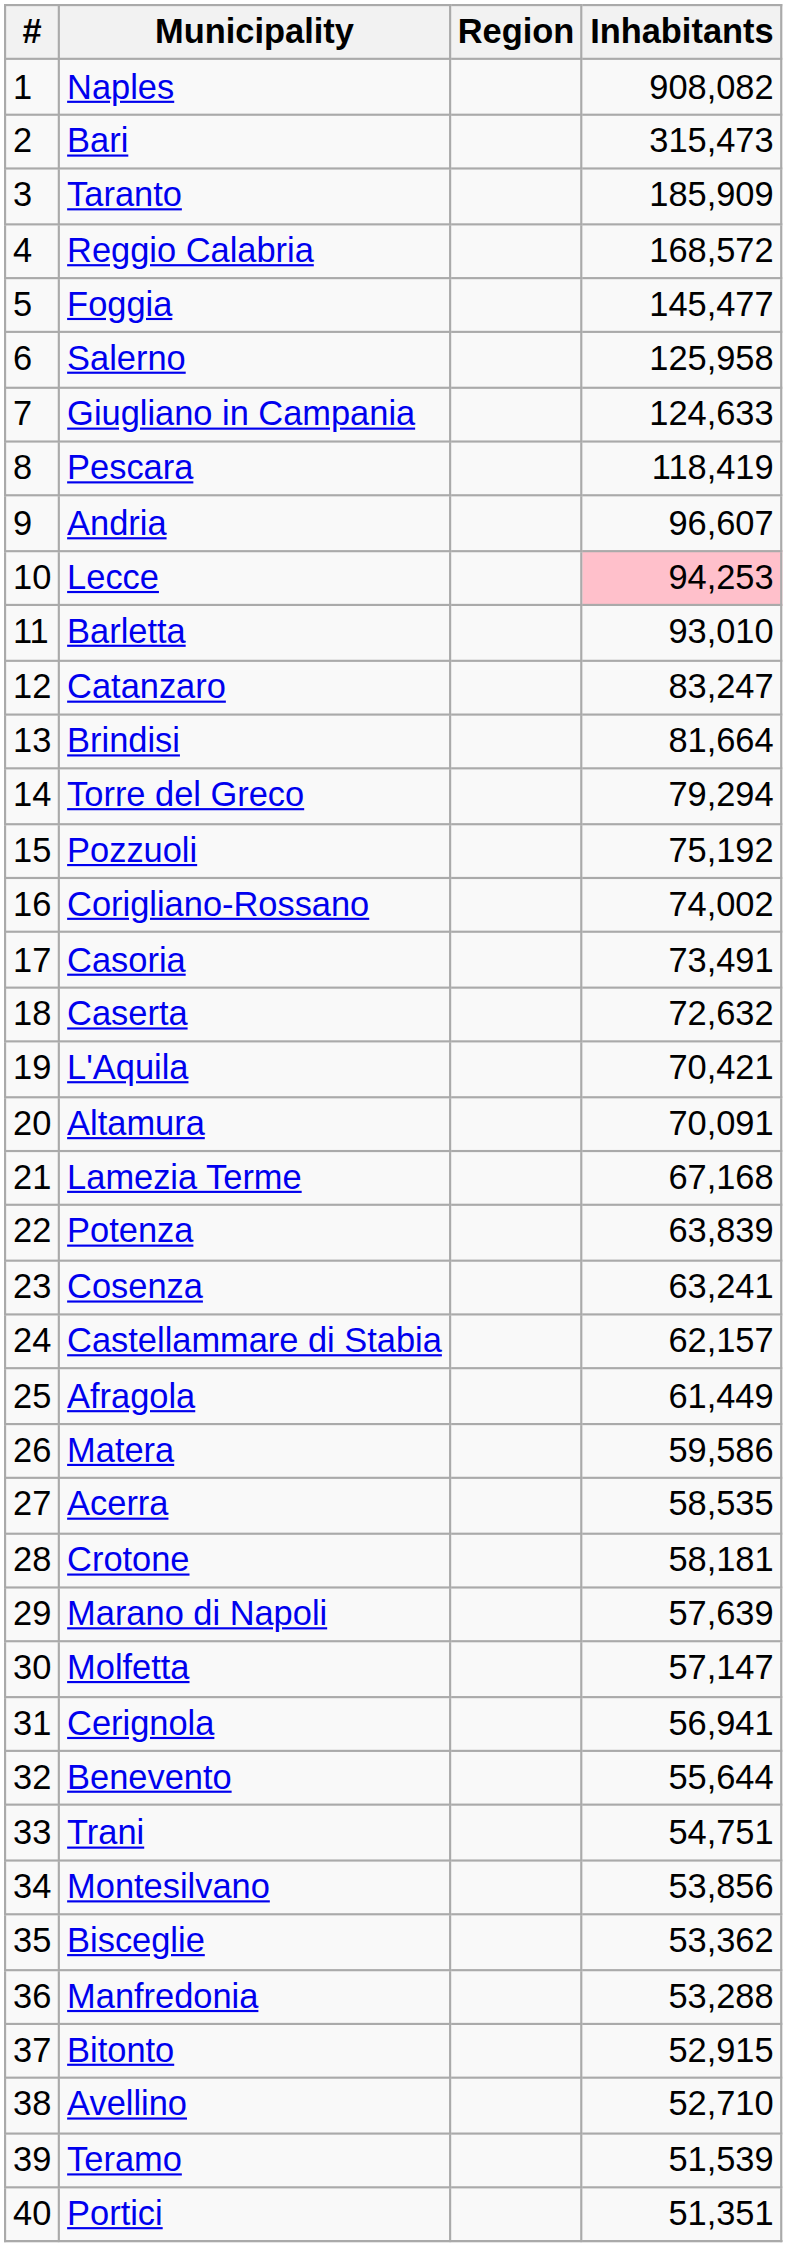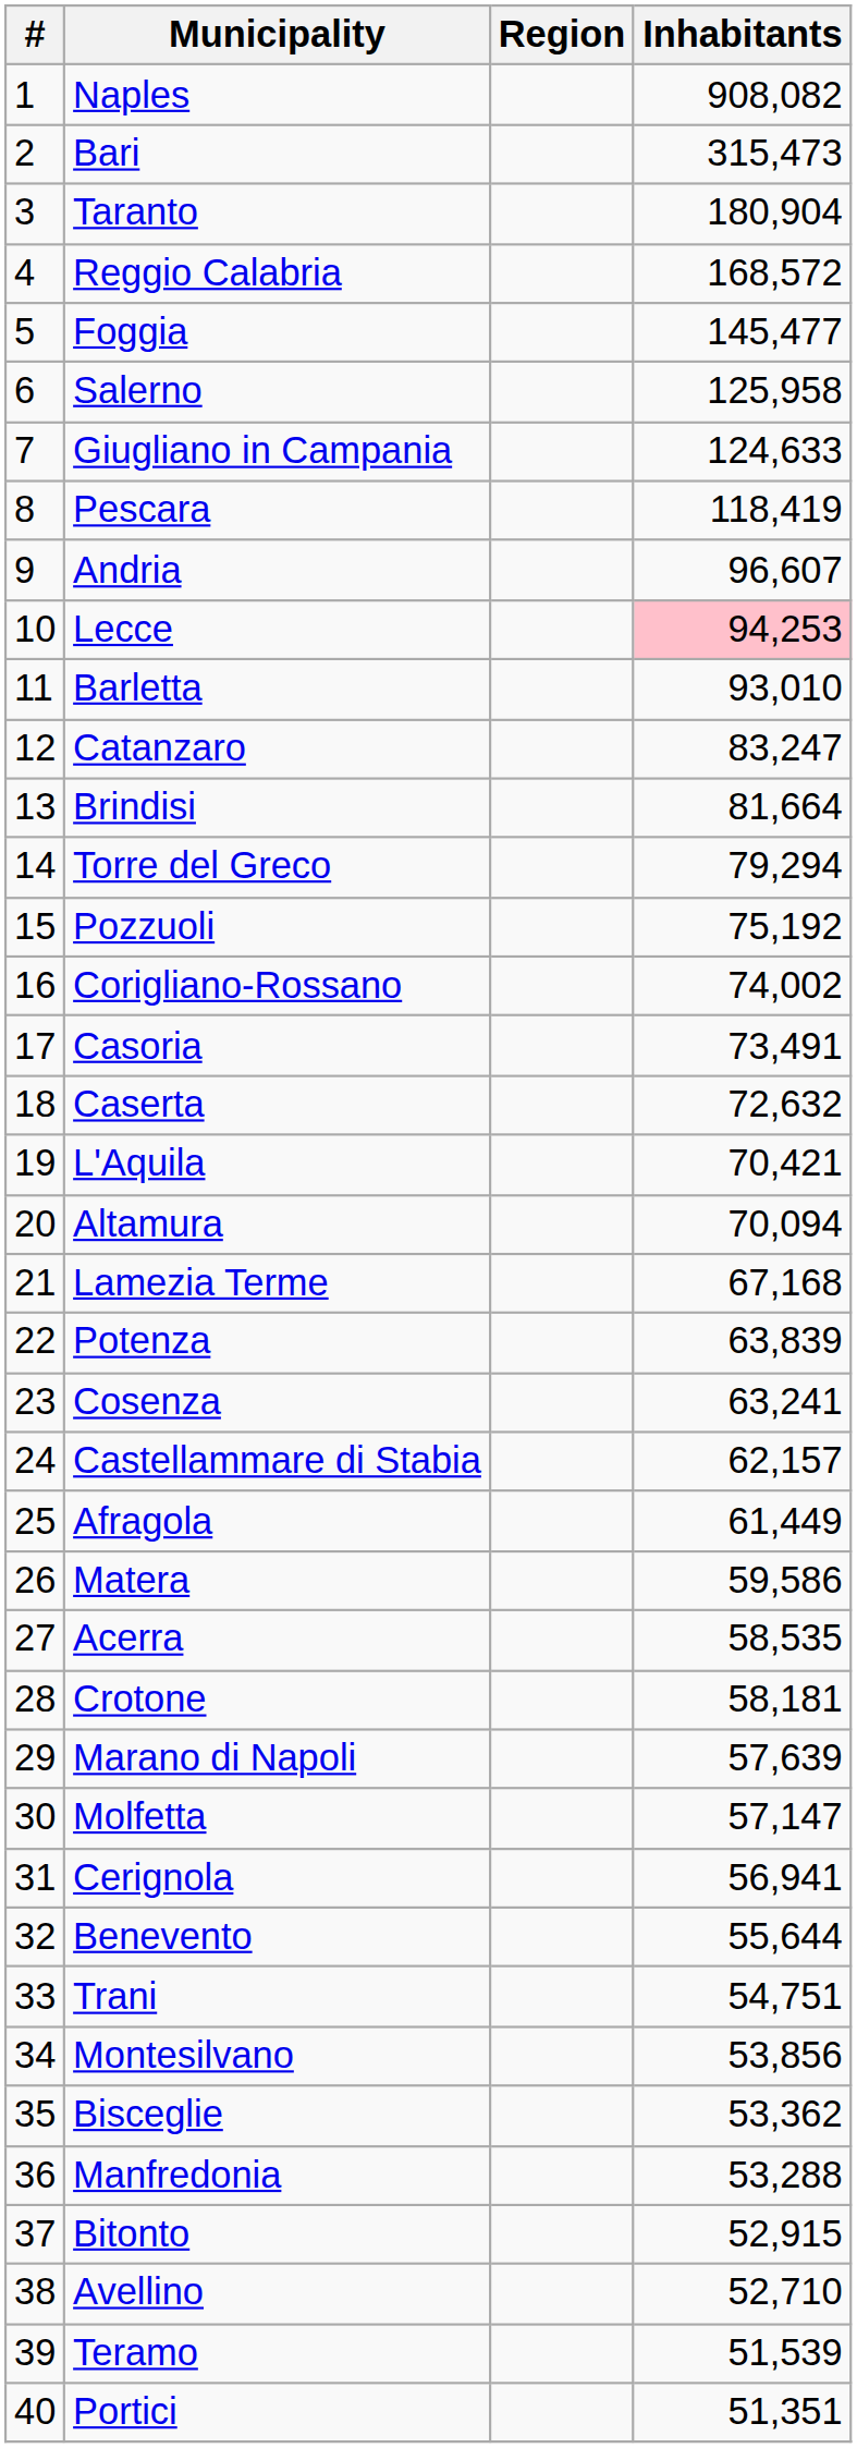Taranto | Inhabitants: 185,909 -> 180,904
Altamura | Inhabitants: 70,091 -> 70,094
